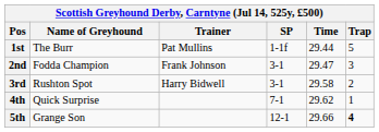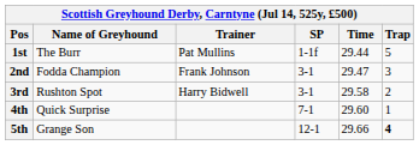4th | Time: 29.62 -> 29.60
